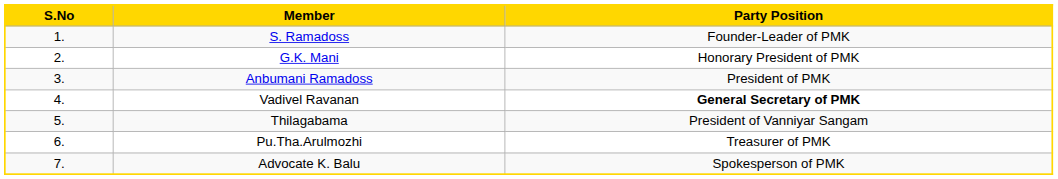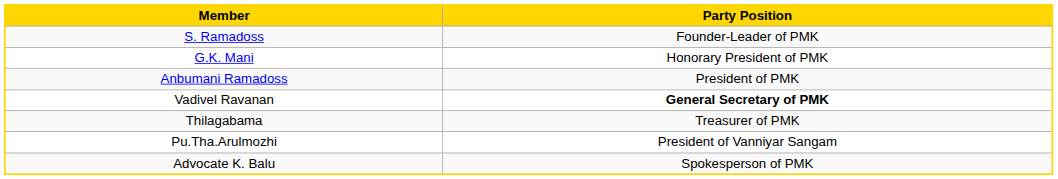- column: S.No | 1. | 2. | 3. | 4. | 5. | 6. | 7.
Thilagabama | Party Position: President of Vanniyar Sangam -> Treasurer of PMK
Pu.Tha.Arulmozhi | Party Position: Treasurer of PMK -> President of Vanniyar Sangam
